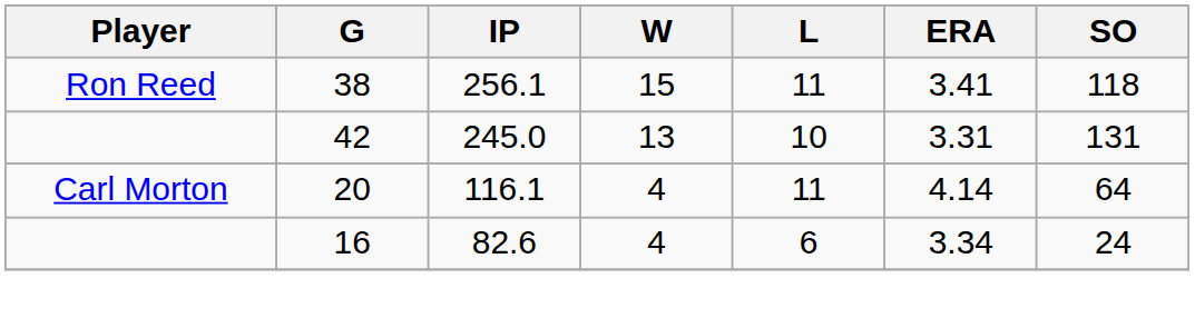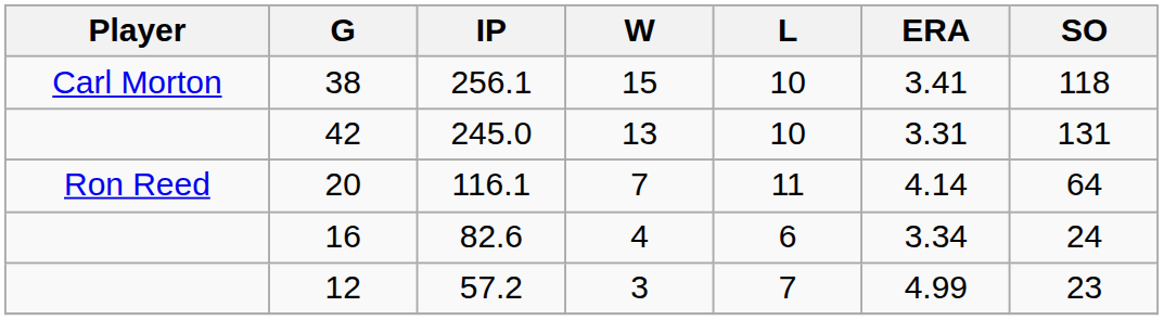38 | Player: Ron Reed -> Carl Morton
38 | L: 11 -> 10
20 | Player: Carl Morton -> Ron Reed
20 | W: 4 -> 7
+ row: 12 | 57.2 | 3 | 7 | 4.99 | 23
